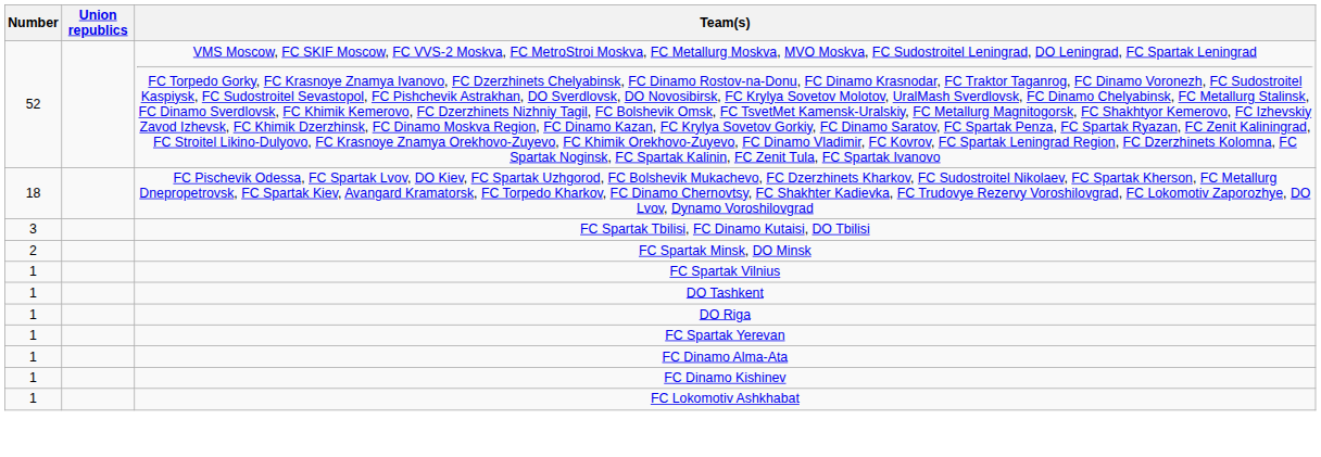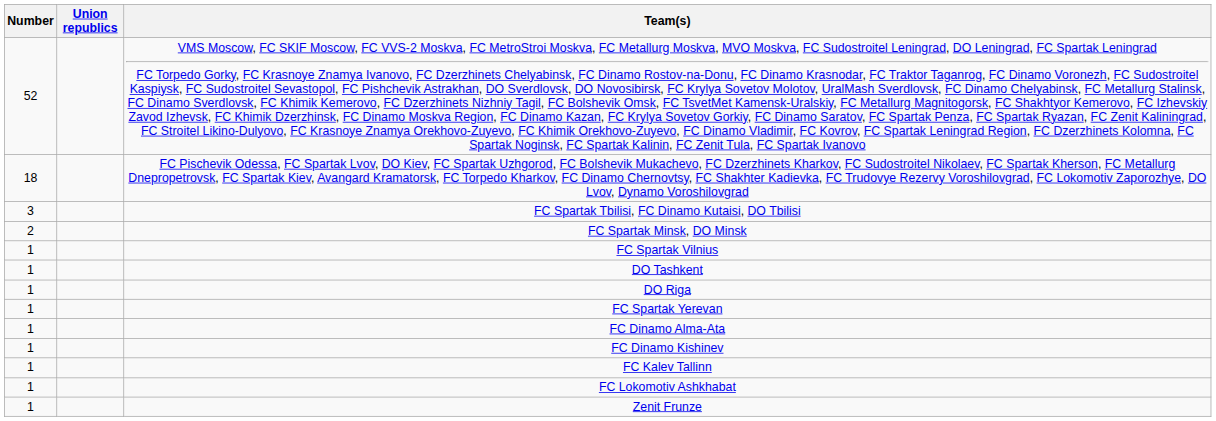+ row: 1 | FC Kalev Tallinn
+ row: 1 | Zenit Frunze
